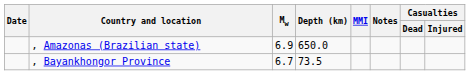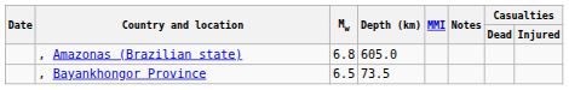, Amazonas (Brazilian state) | Mw: 6.9 -> 6.8
, Amazonas (Brazilian state) | Depth (km): 650.0 -> 605.0
, Bayankhongor Province | Mw: 6.7 -> 6.5
